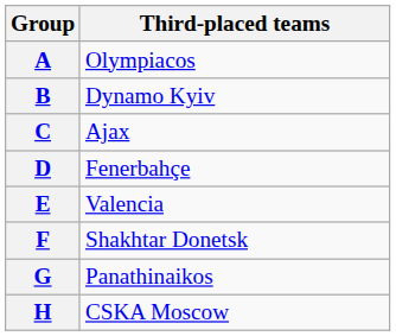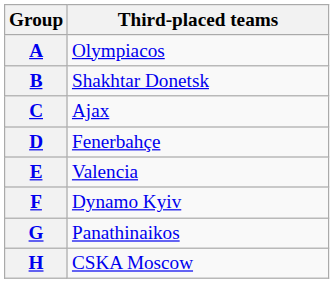B | Third-placed teams: Dynamo Kyiv -> Shakhtar Donetsk
F | Third-placed teams: Shakhtar Donetsk -> Dynamo Kyiv
